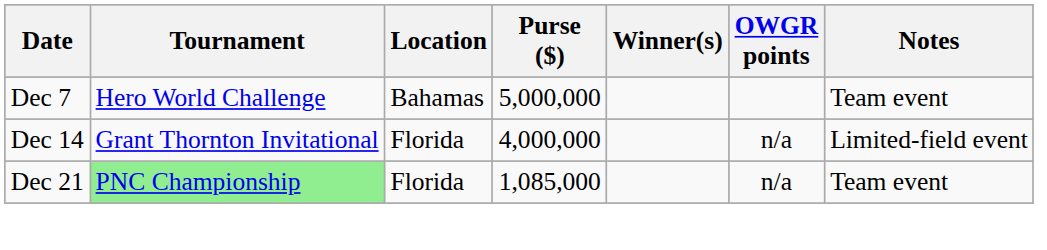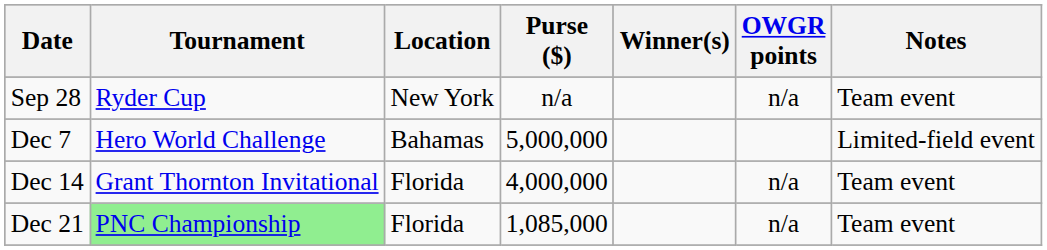+ row: Sep 28 | Ryder Cup | New York | n/a | n/a | Team event
Dec 7 | Notes: Team event -> Limited-field event
Dec 14 | Notes: Limited-field event -> Team event
